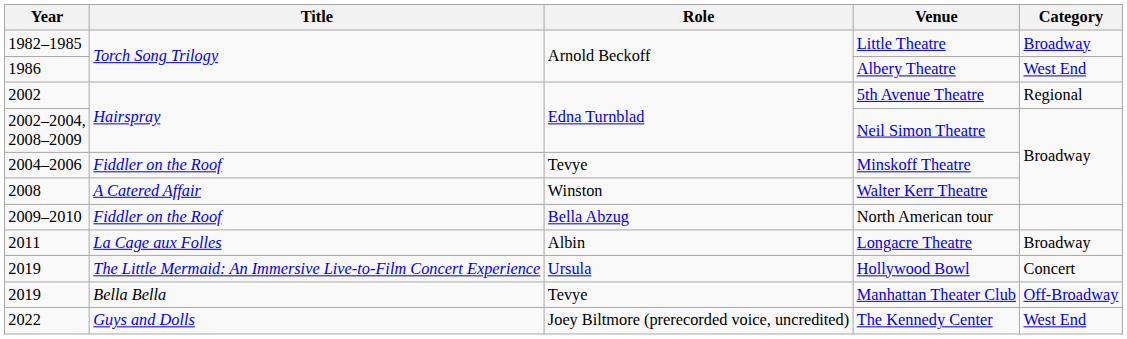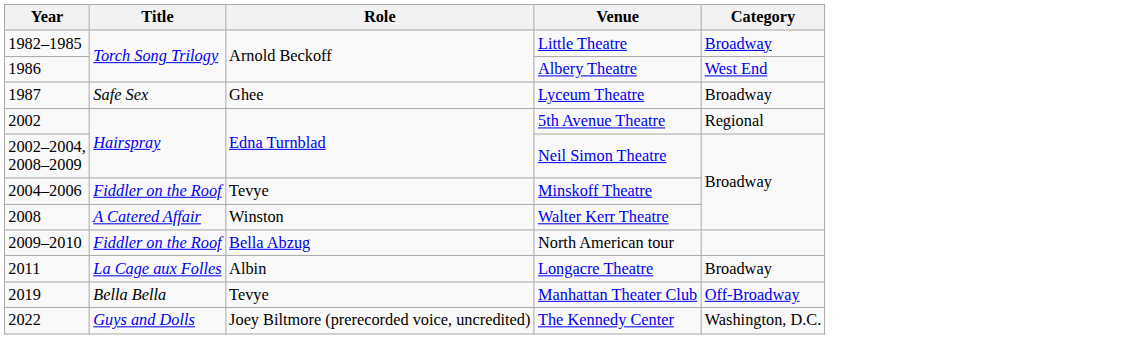+ row: 1987 | Safe Sex | Ghee | Lyceum Theatre | Broadway
- row: 2019 | The Little Mermaid: An Immersive Live-to-Film Concert Experience | Ursula | Hollywood Bowl | Concert
The Kennedy Center | Category: West End -> Washington, D.C.
